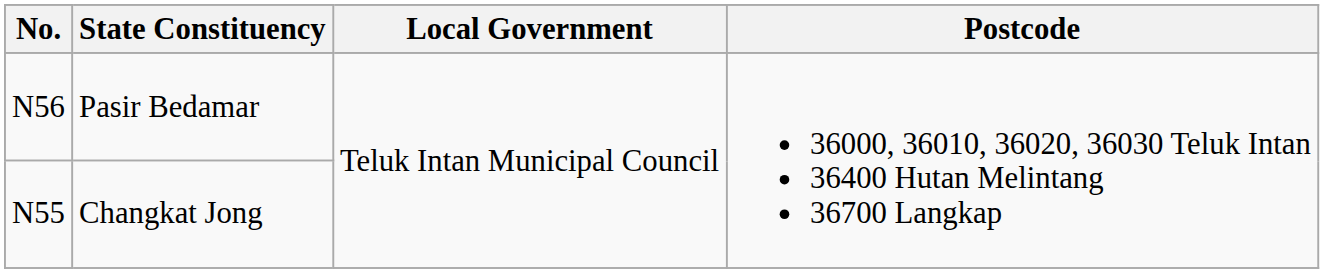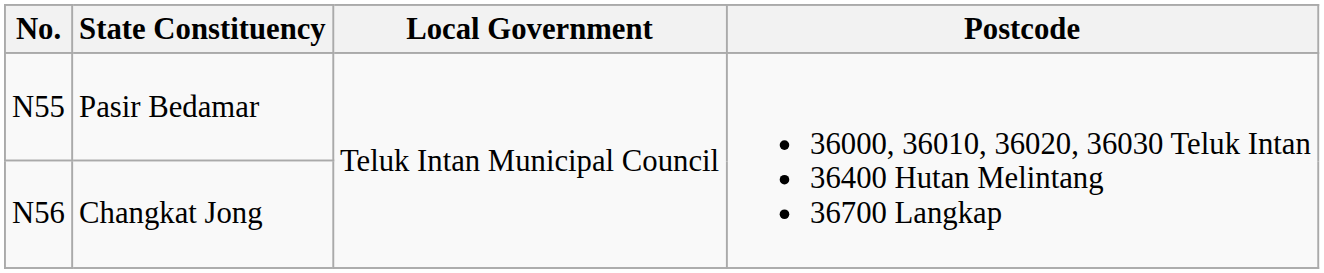Pasir Bedamar | No.: N56 -> N55
Changkat Jong | No.: N55 -> N56
